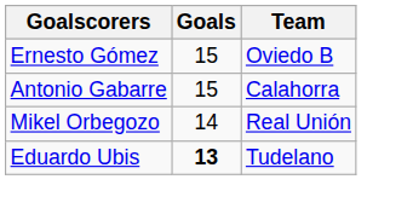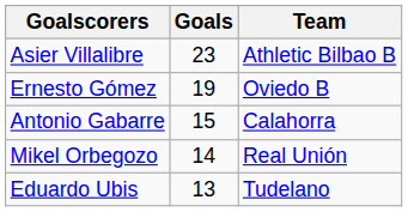+ row: Asier Villalibre | 23 | Athletic Bilbao B
Ernesto Gómez | Goals: 15 -> 19
Eduardo Ubis | Goals: bold -> normal
